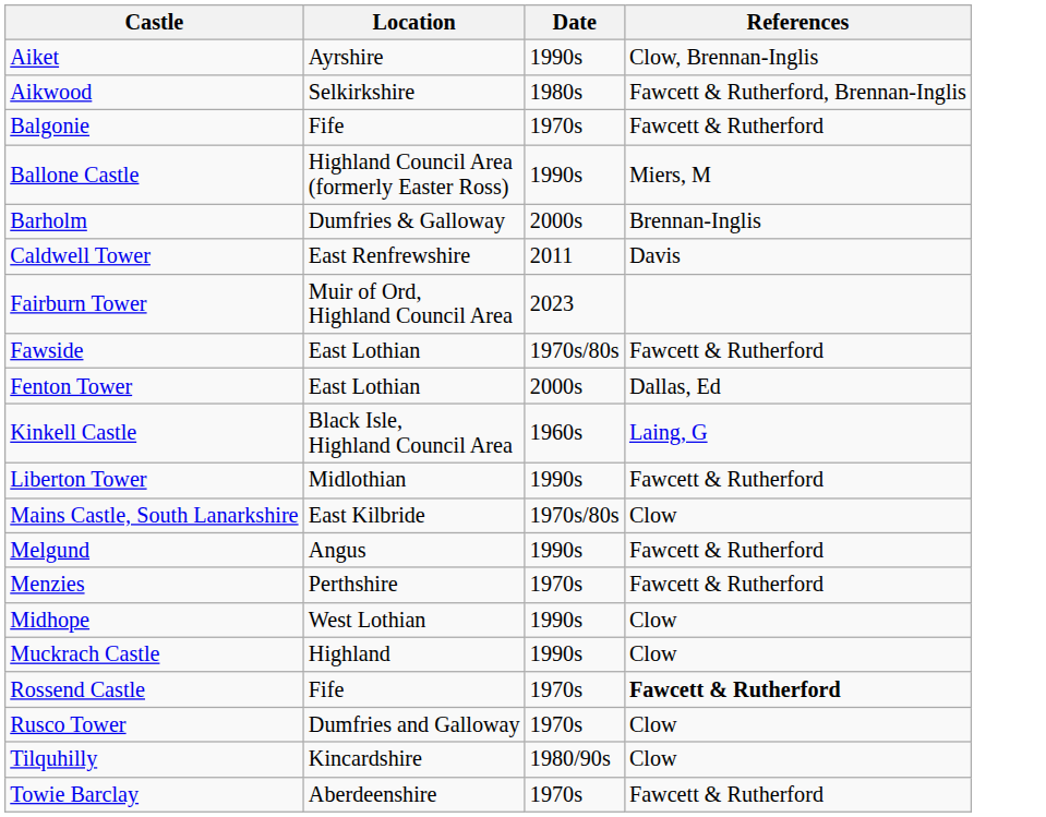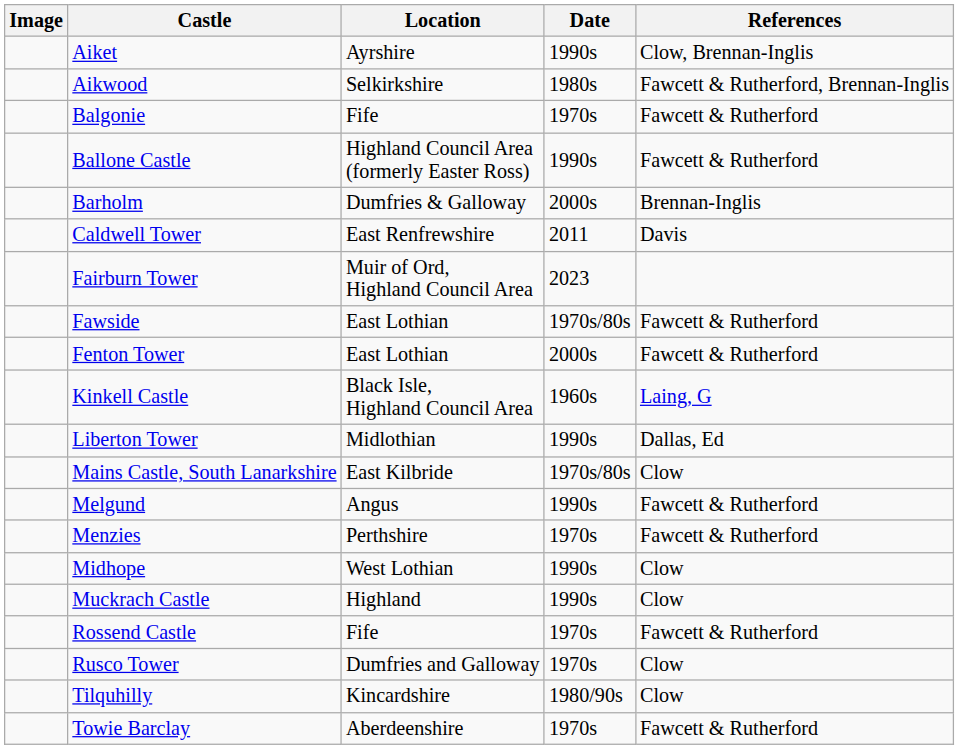+ column: Image
Ballone Castle | References: Miers, M -> Fawcett & Rutherford
Fenton Tower | References: Dallas, Ed -> Fawcett & Rutherford
Liberton Tower | References: Fawcett & Rutherford -> Dallas, Ed
Rossend Castle | References: bold -> normal
